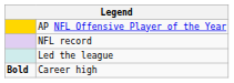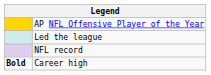rows swapped: NFL record <-> Led the league
